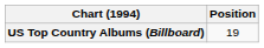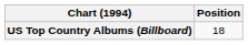US Top Country Albums (Billboard) | Position: 19 -> 18
